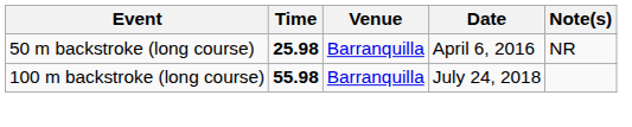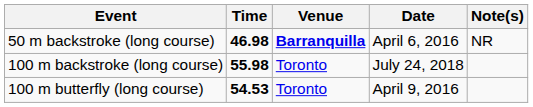50 m backstroke (long course) | Time: 25.98 -> 46.98
50 m backstroke (long course) | Venue: normal -> bold
100 m backstroke (long course) | Venue: Barranquilla -> Toronto
+ row: 100 m butterfly (long course) | 54.53 | Toronto | April 9, 2016
